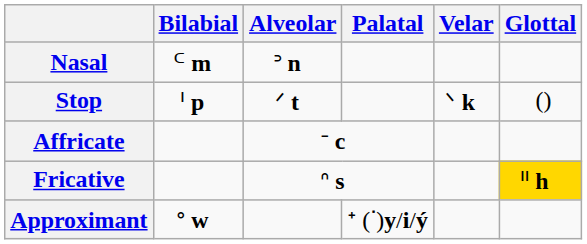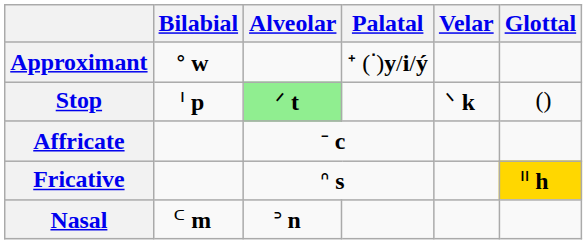rows swapped: Nasal <-> Approximant
Stop | Alveolar: no background -> lightgreen background
